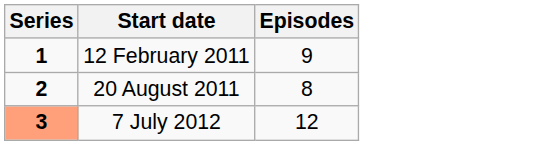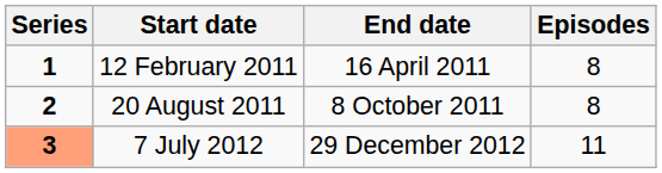+ column: End date | 16 April 2011 | 8 October 2011 | 29 December 2012
12 February 2011 | Episodes: 9 -> 8
7 July 2012 | Episodes: 12 -> 11
